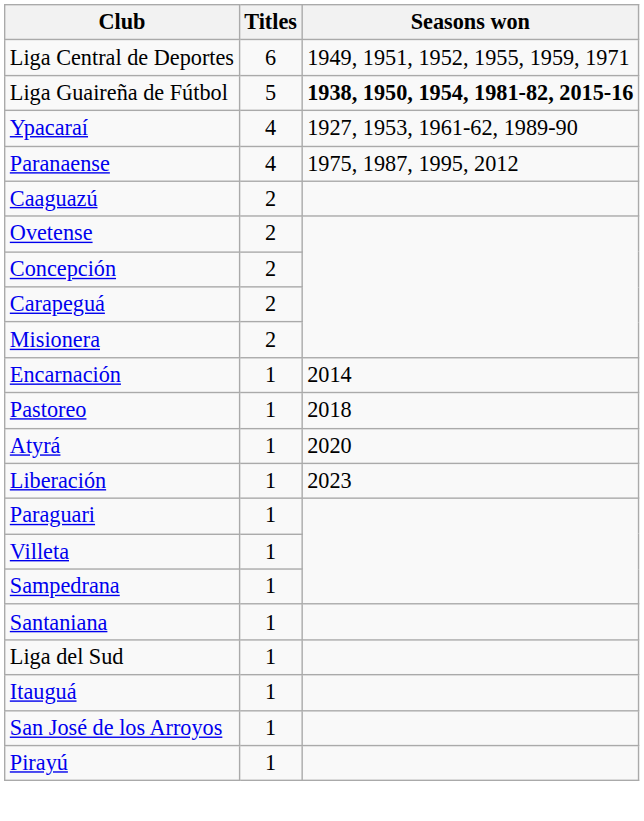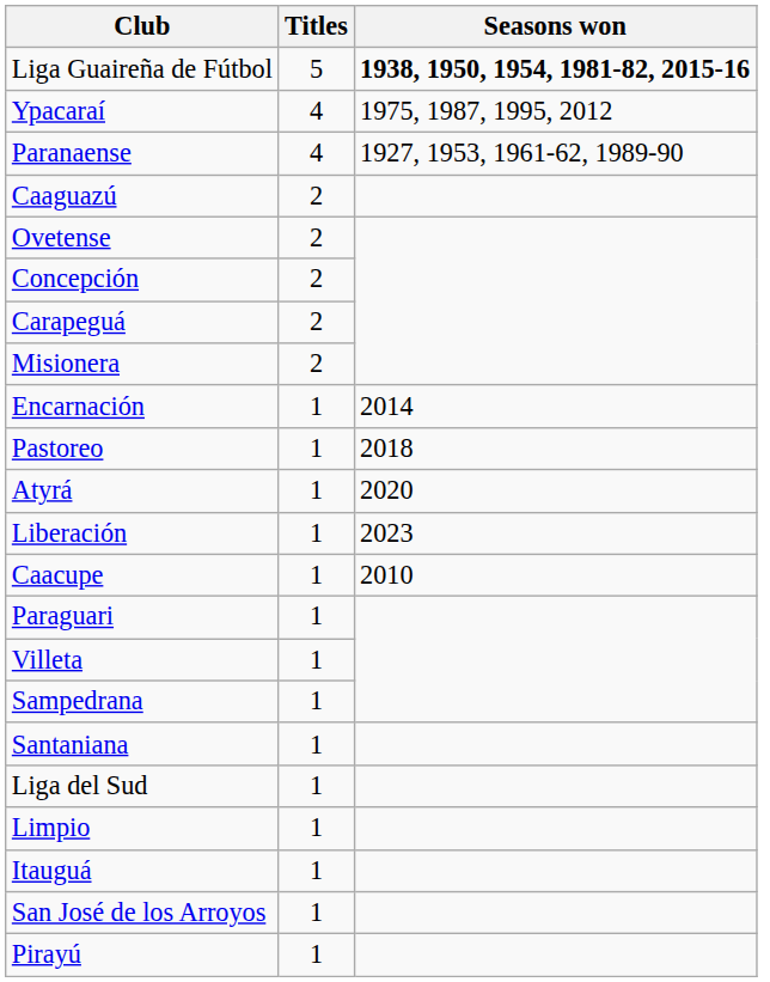- row: Liga Central de Deportes | 6 | 1949, 1951, 1952, 1955, 1959, 1971
Ypacaraí | Seasons won: 1927, 1953, 1961-62, 1989-90 -> 1975, 1987, 1995, 2012
Paranaense | Seasons won: 1975, 1987, 1995, 2012 -> 1927, 1953, 1961-62, 1989-90
+ row: Caacupe | 1 | 2010
+ row: Limpio | 1
